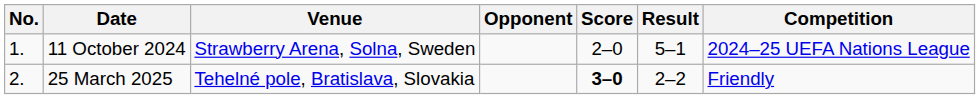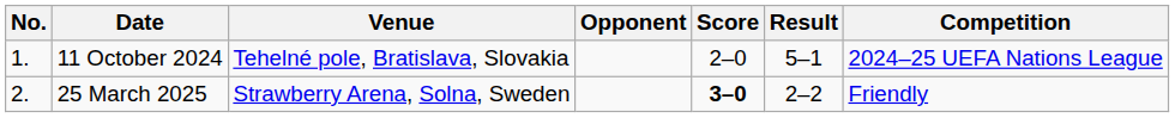11 October 2024 | Venue: Strawberry Arena, Solna, Sweden -> Tehelné pole, Bratislava, Slovakia
25 March 2025 | Venue: Tehelné pole, Bratislava, Slovakia -> Strawberry Arena, Solna, Sweden
